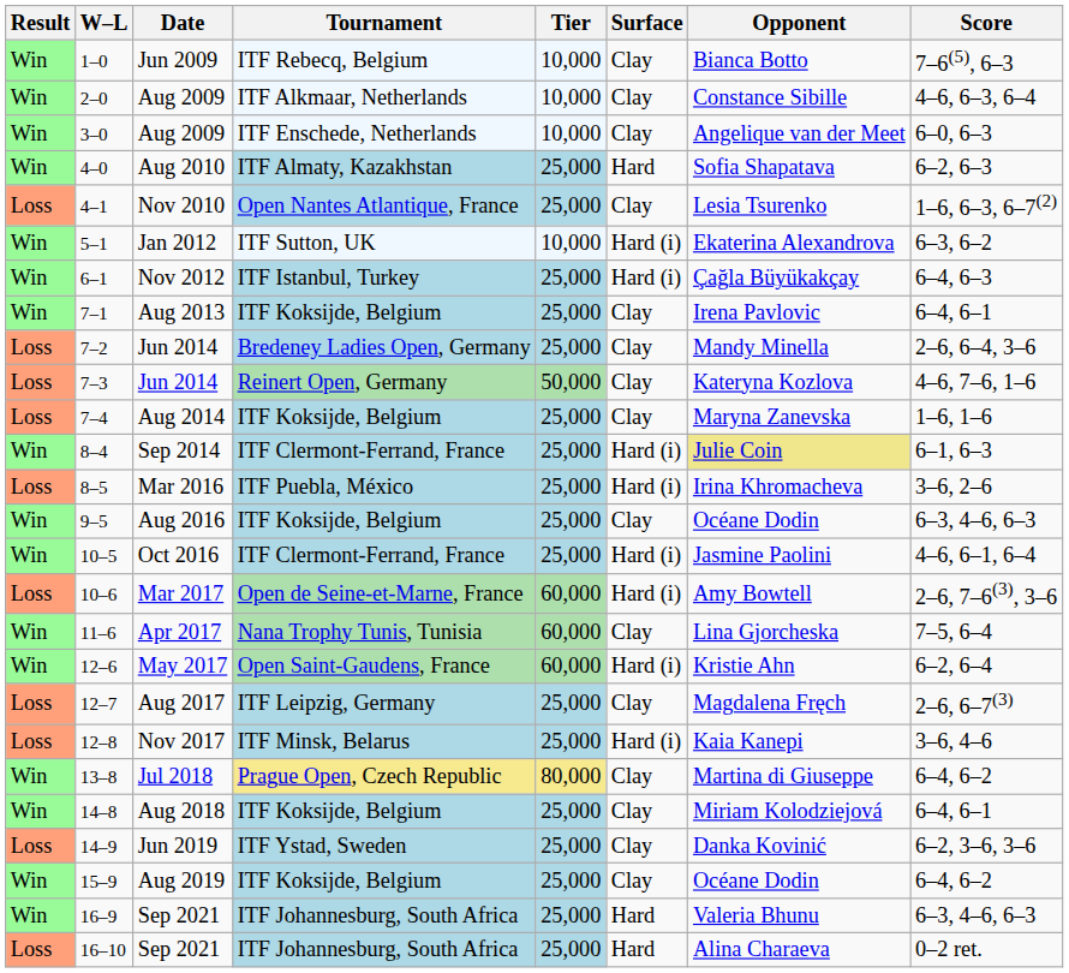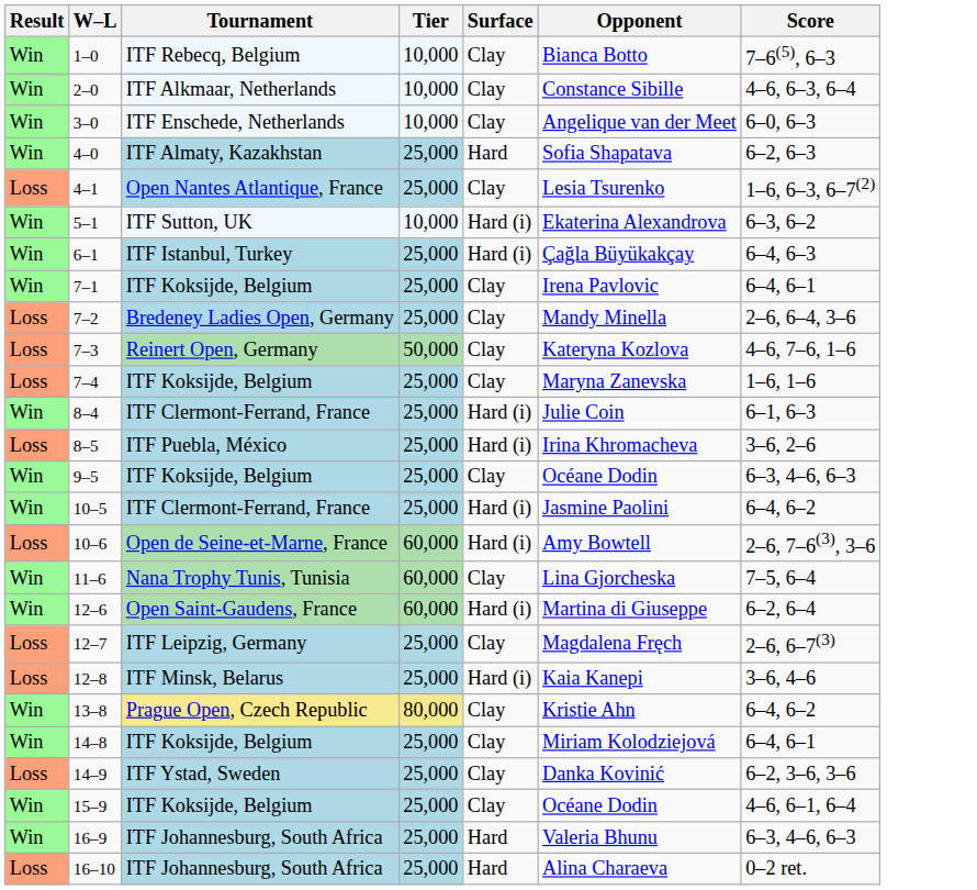- column: Date | Jun 2009 | Aug 2009 | Aug 2009 | Aug 2010 | Nov 2010 | Jan 2012 | Nov 2012 | Aug 2013 | Jun 2014 | Jun 2014 | Aug 2014 | Sep 2014 | Mar 2016 | Aug 2016 | Oct 2016 | Mar 2017 | Apr 2017 | May 2017 | Aug 2017 | Nov 2017 | Jul 2018 | Aug 2018 | Jun 2019 | Aug 2019 | Sep 2021 | Sep 2021
8–4 | Opponent: khaki background -> no background
10–5 | Score: 4–6, 6–1, 6–4 -> 6–4, 6–2
12–6 | Opponent: Kristie Ahn -> Martina di Giuseppe
13–8 | Opponent: Martina di Giuseppe -> Kristie Ahn
15–9 | Score: 6–4, 6–2 -> 4–6, 6–1, 6–4
